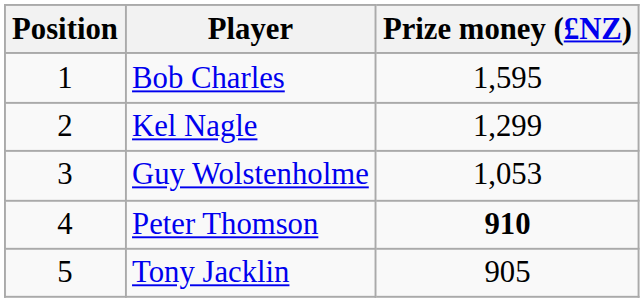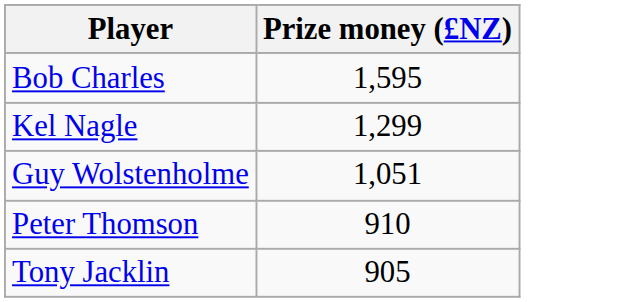- column: Position | 1 | 2 | 3 | 4 | 5
Guy Wolstenholme | Prize money (£NZ): 1,053 -> 1,051
Peter Thomson | Prize money (£NZ): bold -> normal
